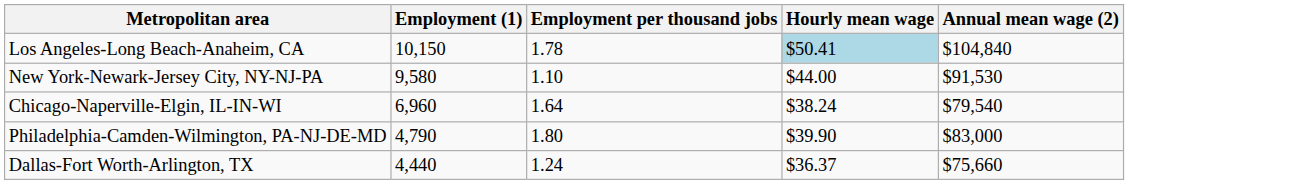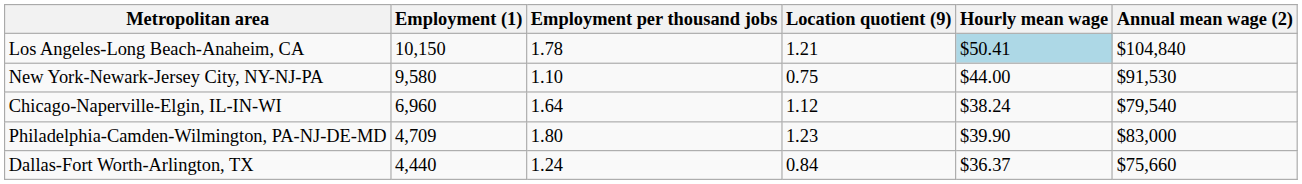+ column: Location quotient (9) | 1.21 | 0.75 | 1.12 | 1.23 | 0.84
Philadelphia-Camden-Wilmington, PA-NJ-DE-MD | Employment (1): 4,790 -> 4,709
